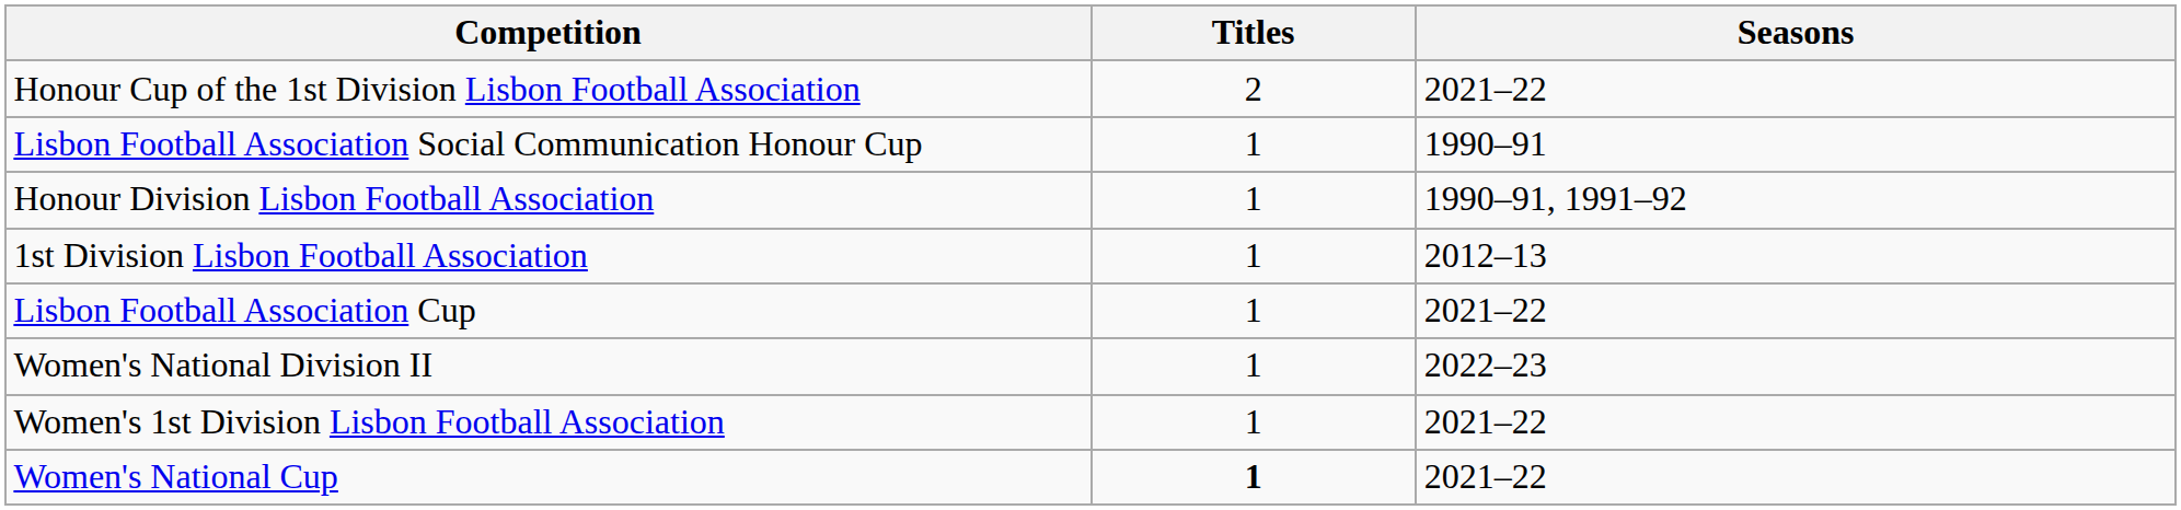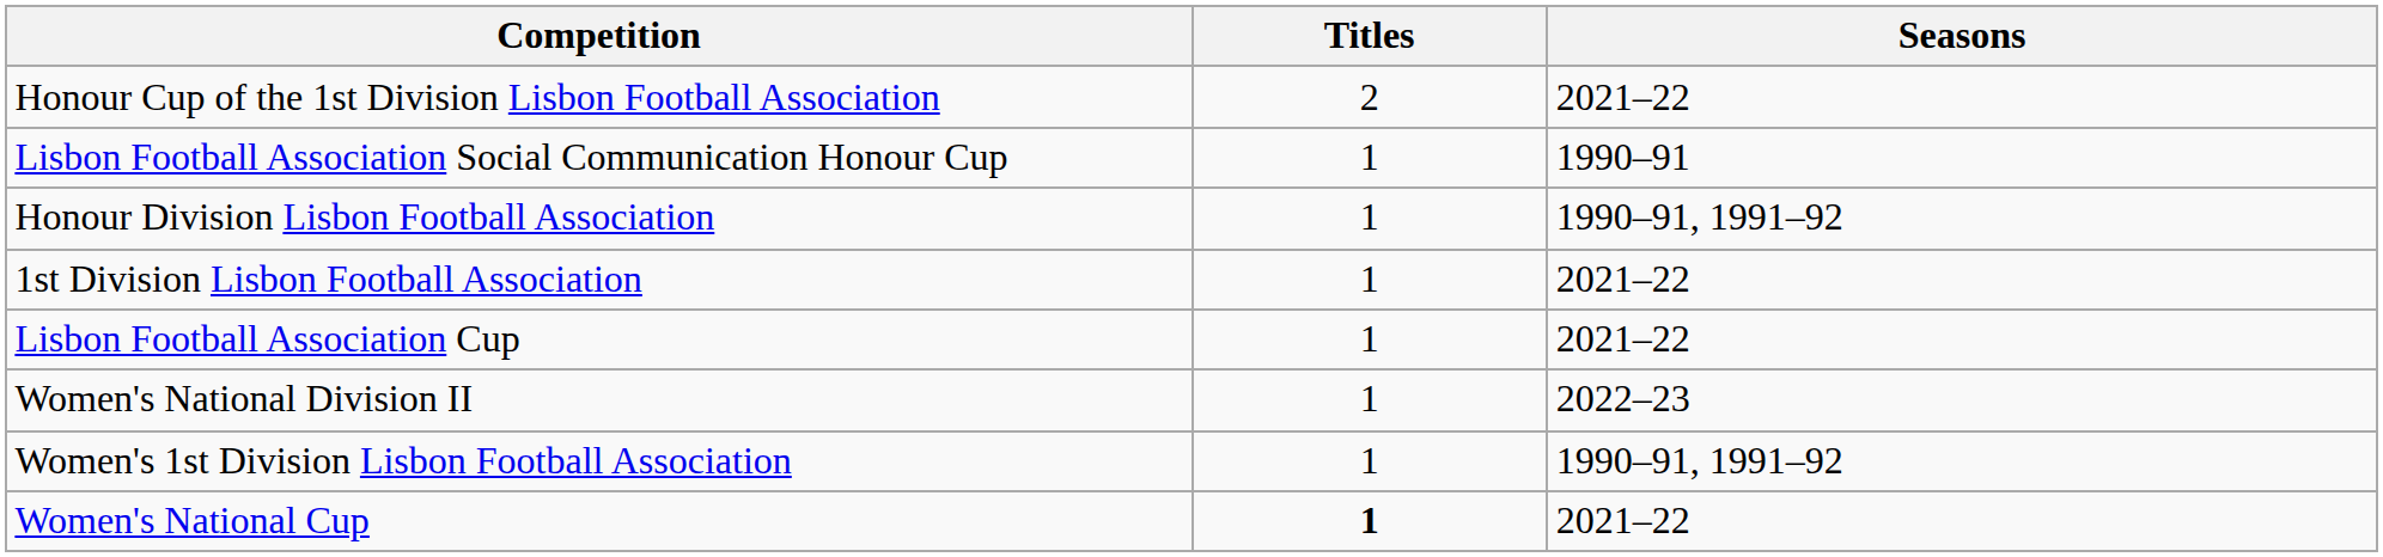1st Division Lisbon Football Association | Seasons: 2012–13 -> 2021–22
Women's 1st Division Lisbon Football Association | Seasons: 2021–22 -> 1990–91, 1991–92
